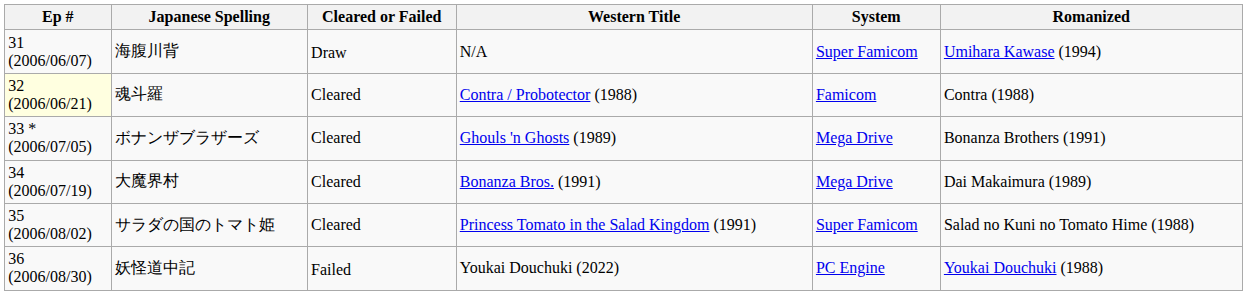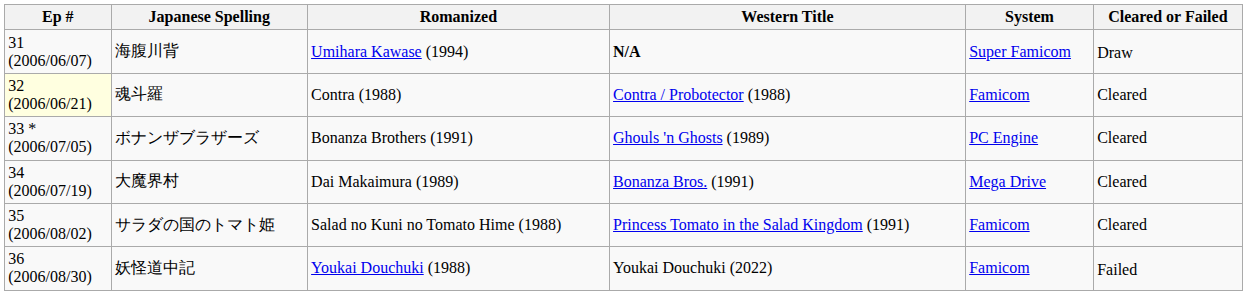columns swapped: Romanized <-> Cleared or Failed
海腹川背 | Western Title: normal -> bold
ボナンザブラザーズ | System: Mega Drive -> PC Engine
サラダの国のトマト姫 | System: Super Famicom -> Famicom
妖怪道中記 | System: PC Engine -> Famicom
